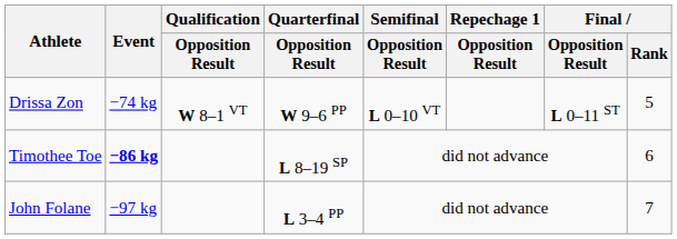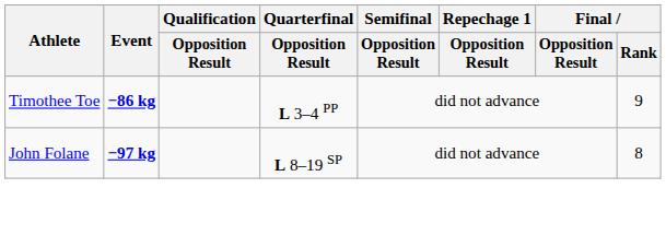- row: Drissa Zon | −74 kg | W 8–1 VT | W 9–6 PP | L 0–10 VT | L 0–11 ST | 5
Timothee Toe | Quarterfinal / Opposition Result: L 8–19 SP -> L 3–4 PP
Timothee Toe | Final / Rank: 6 -> 9
John Folane | Event: normal -> bold
John Folane | Quarterfinal / Opposition Result: L 3–4 PP -> L 8–19 SP
John Folane | Final / Rank: 7 -> 8
